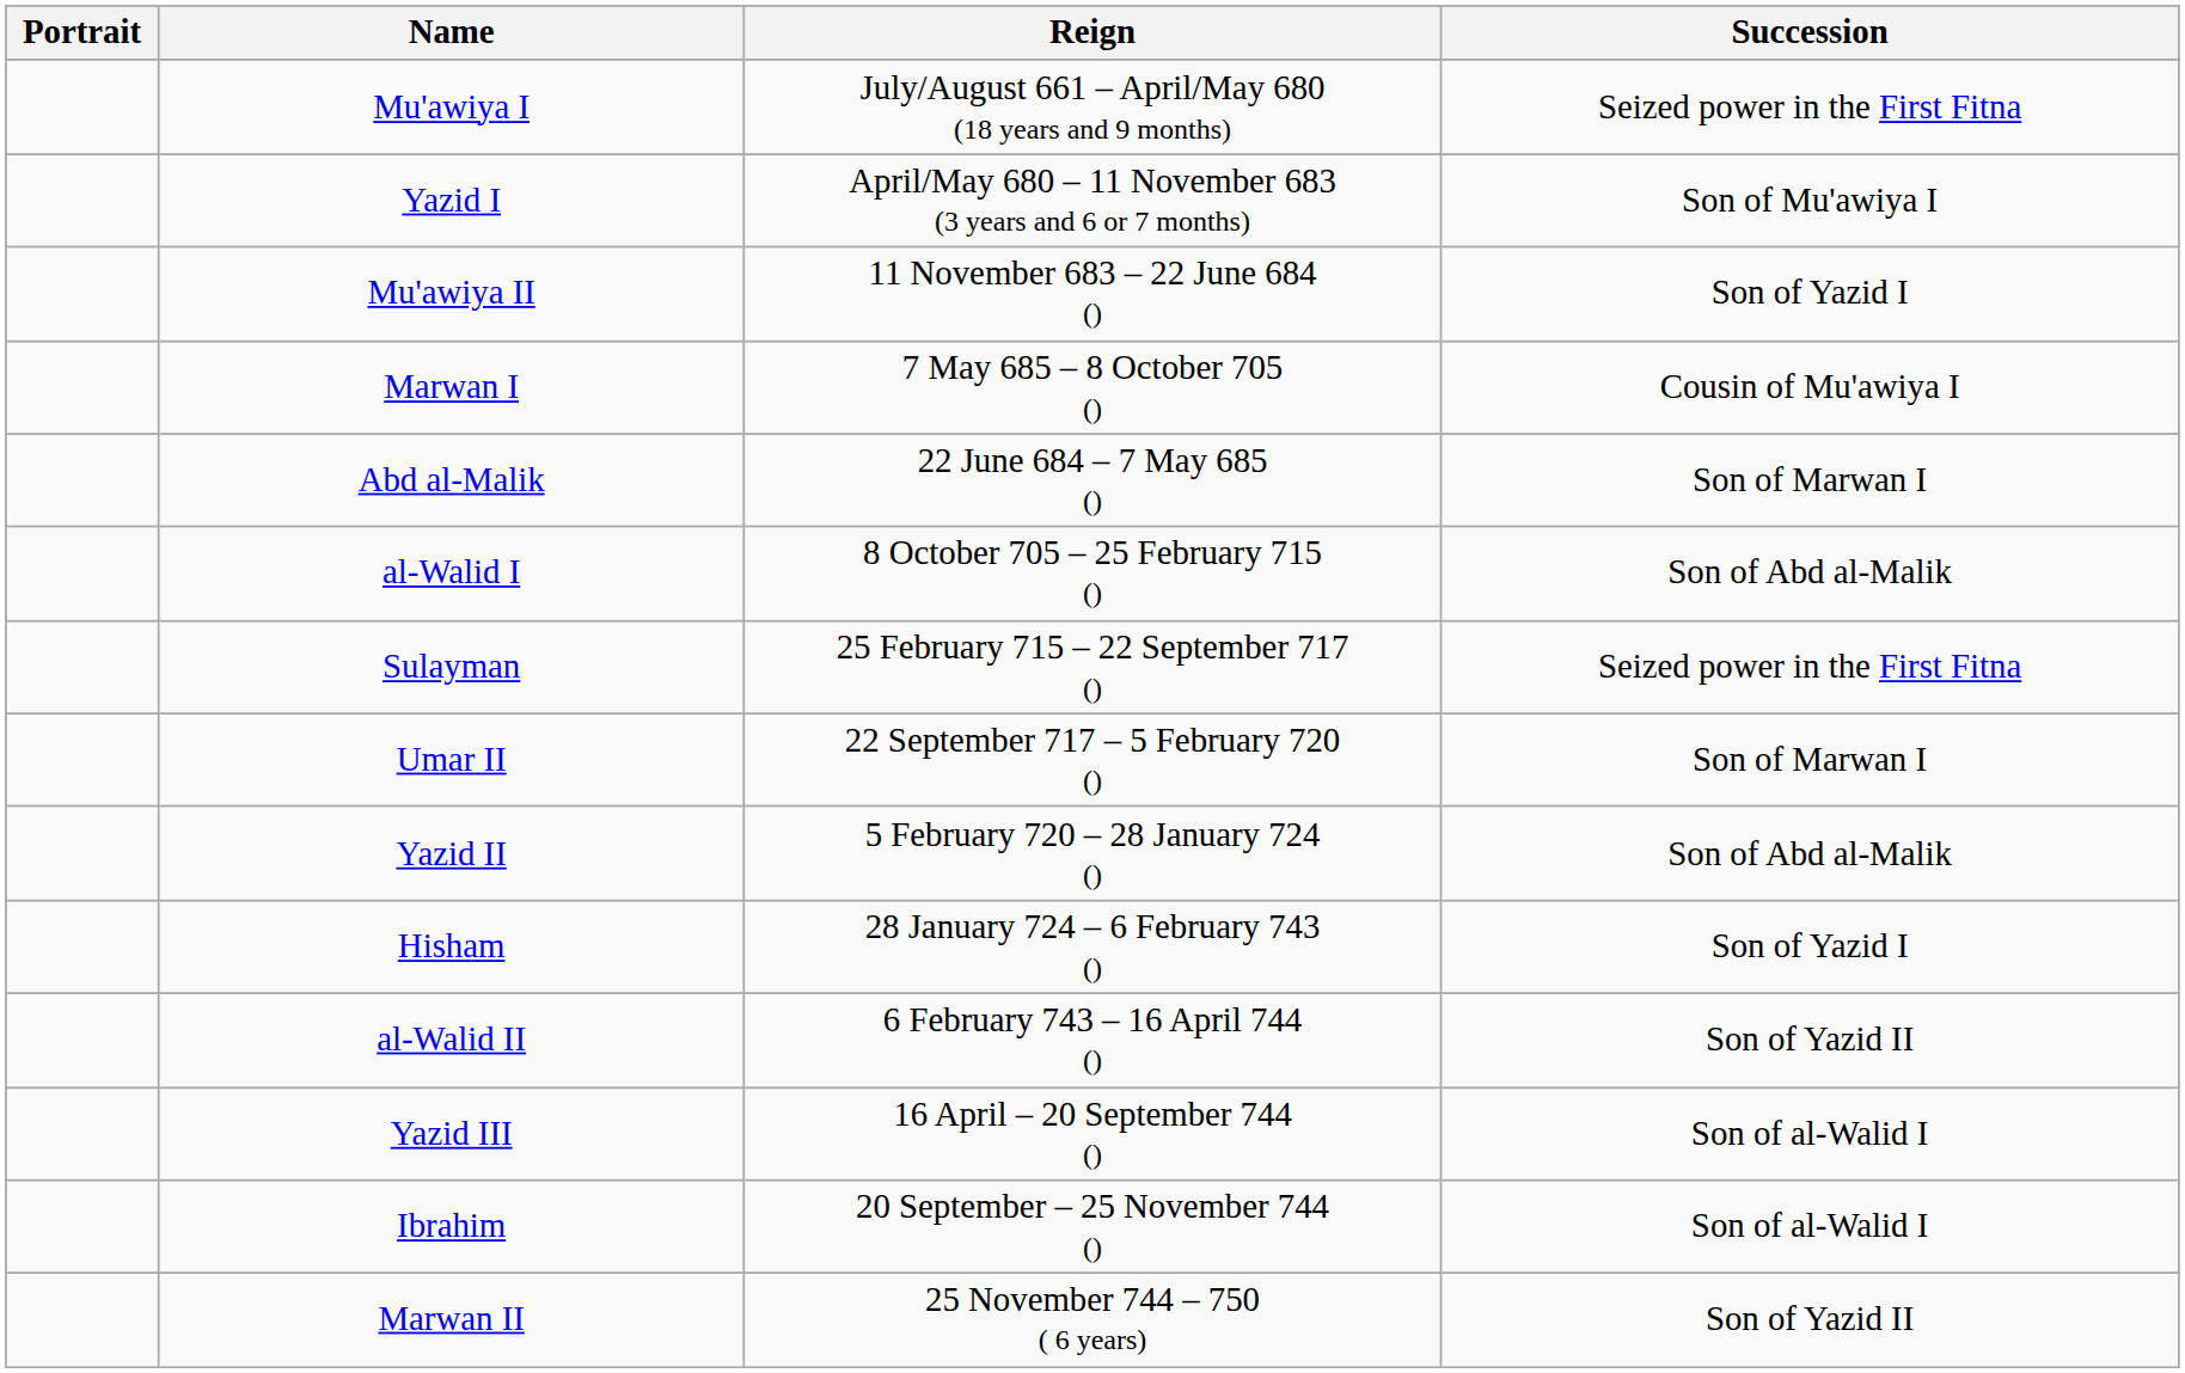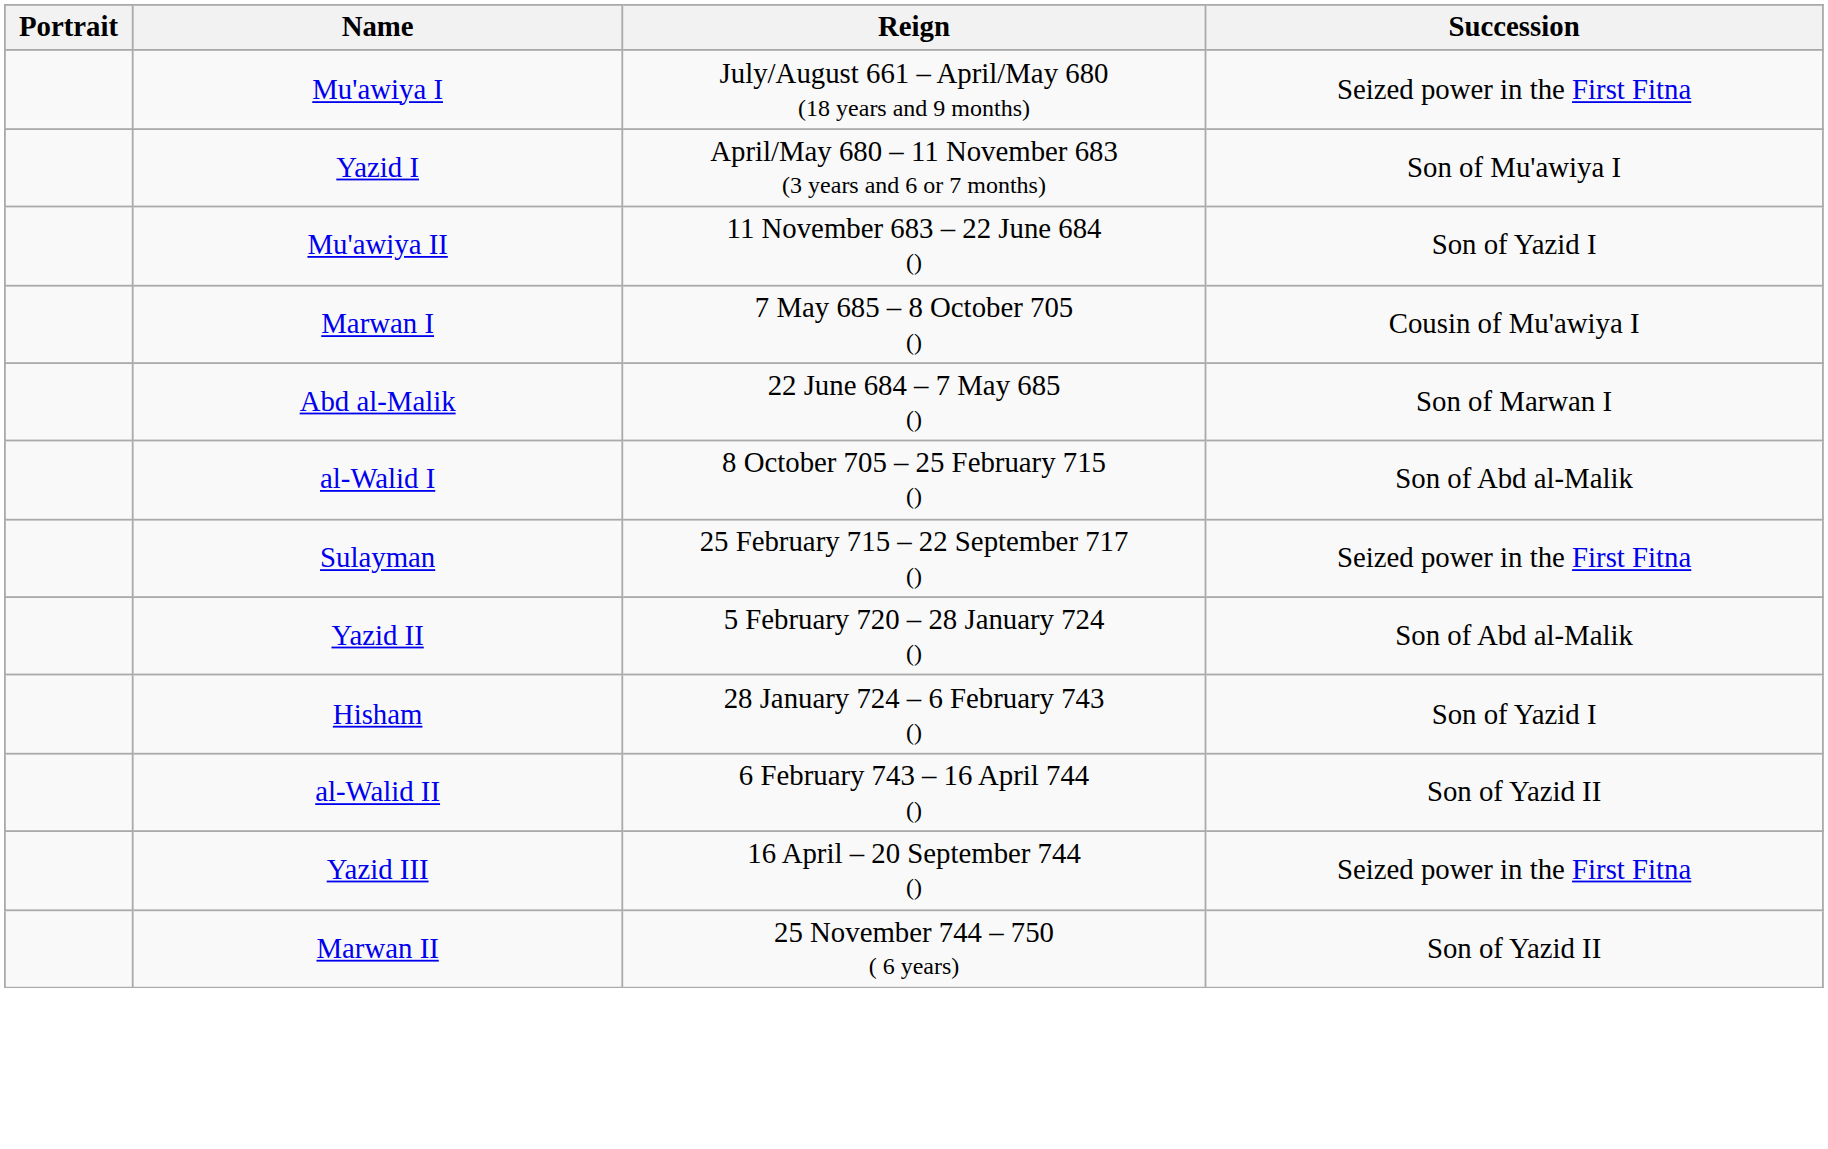- row: Umar II | 22 September 717 – 5 February 720 () | Son of Marwan I
Yazid III | Succession: Son of al-Walid I -> Seized power in the First Fitna
- row: Ibrahim | 20 September – 25 November 744 () | Son of al-Walid I
